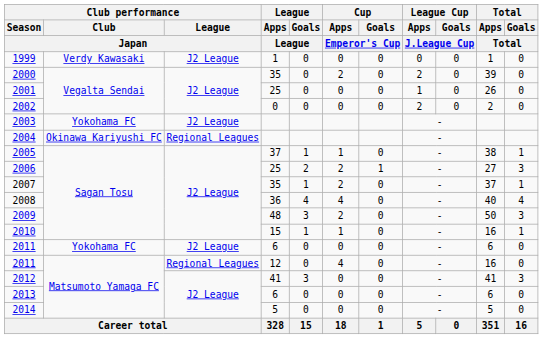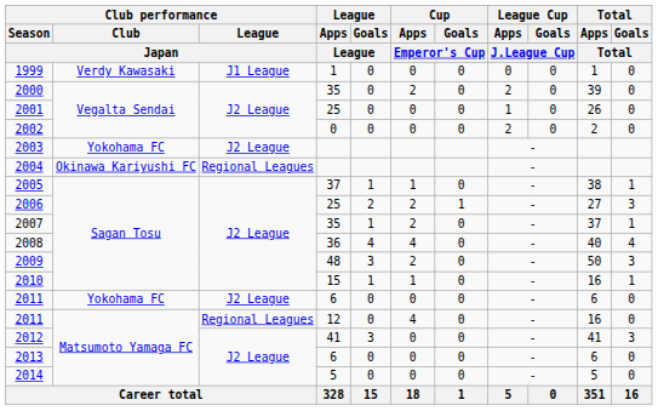1999 | Club performance / League / Japan: J2 League -> J1 League
